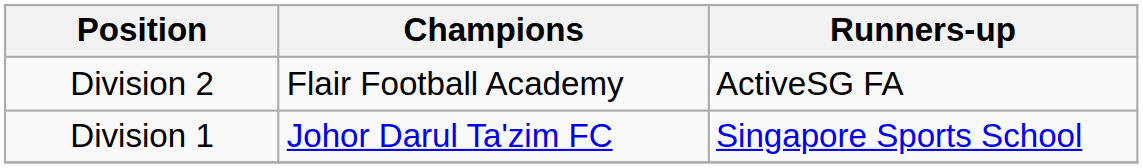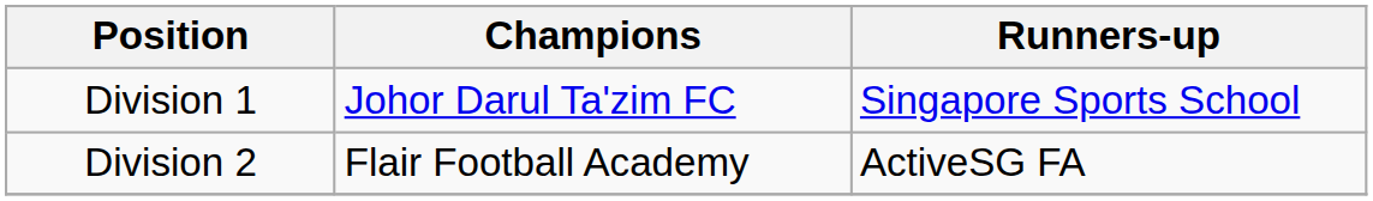rows swapped: Division 1 <-> Division 2
